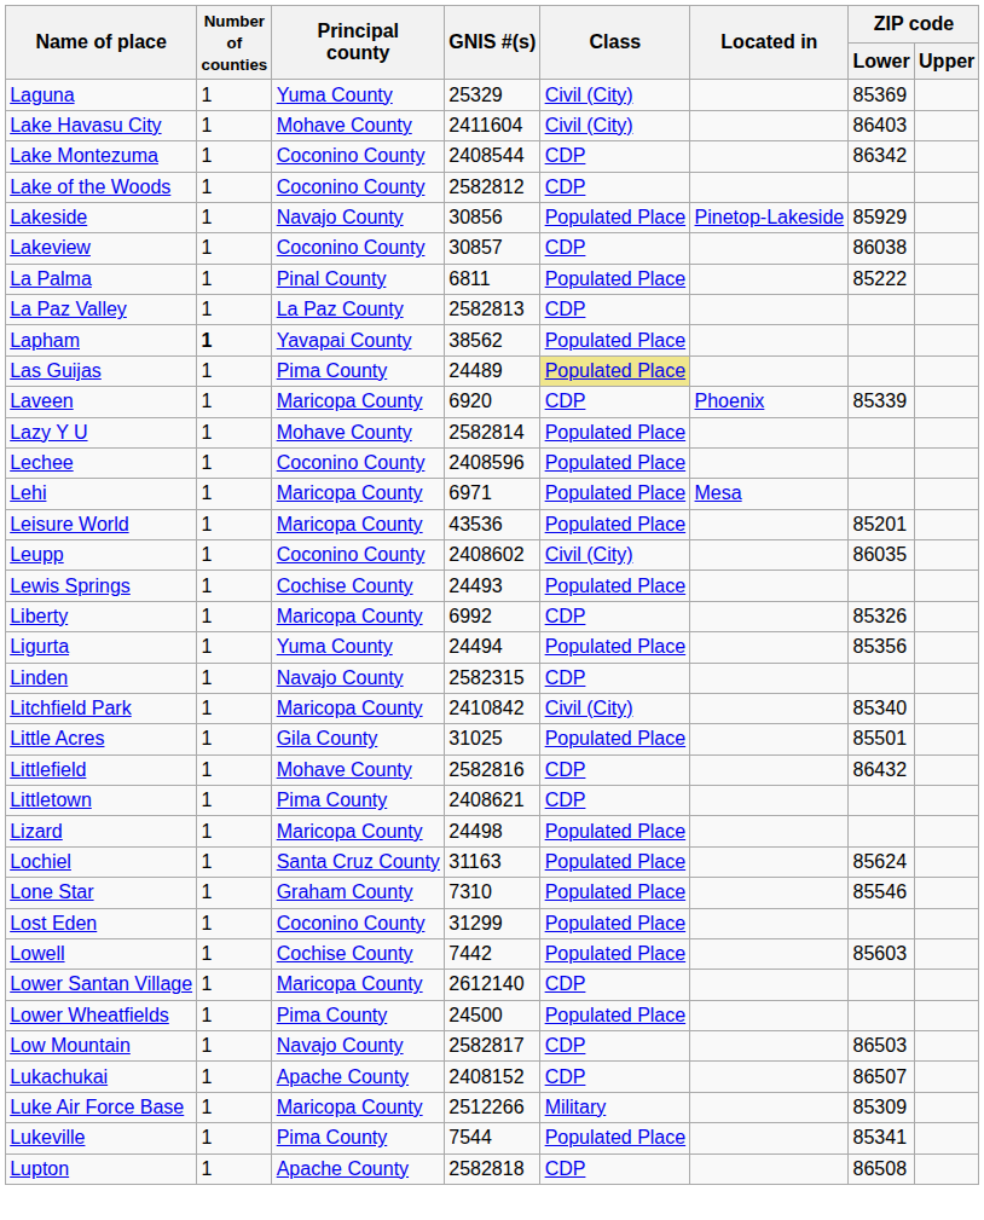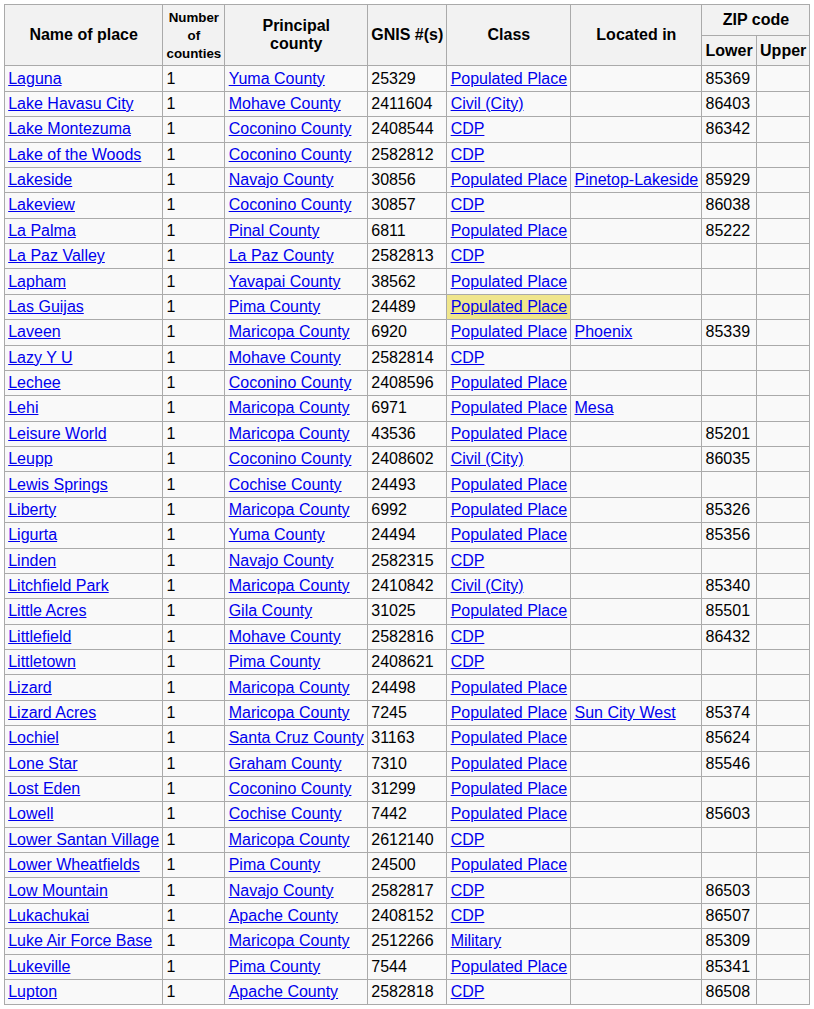Laguna | Class: Civil (City) -> Populated Place
Lapham | Number of counties: bold -> normal
Laveen | Class: CDP -> Populated Place
Lazy Y U | Class: Populated Place -> CDP
Liberty | Class: CDP -> Populated Place
+ row: Lizard Acres | 1 | Maricopa County | 7245 | Populated Place | Sun City West | 85374
